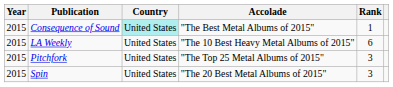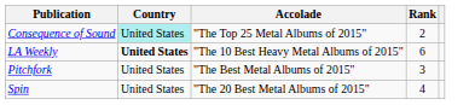- column: Year | 2015 | 2015 | 2015 | 2015
Consequence of Sound | Accolade: "The Best Metal Albums of 2015" -> "The Top 25 Metal Albums of 2015"
Consequence of Sound | Rank: 1 -> 2
LA Weekly | Country: normal -> bold
Pitchfork | Accolade: "The Top 25 Metal Albums of 2015" -> "The Best Metal Albums of 2015"
Spin | Rank: 3 -> 4
